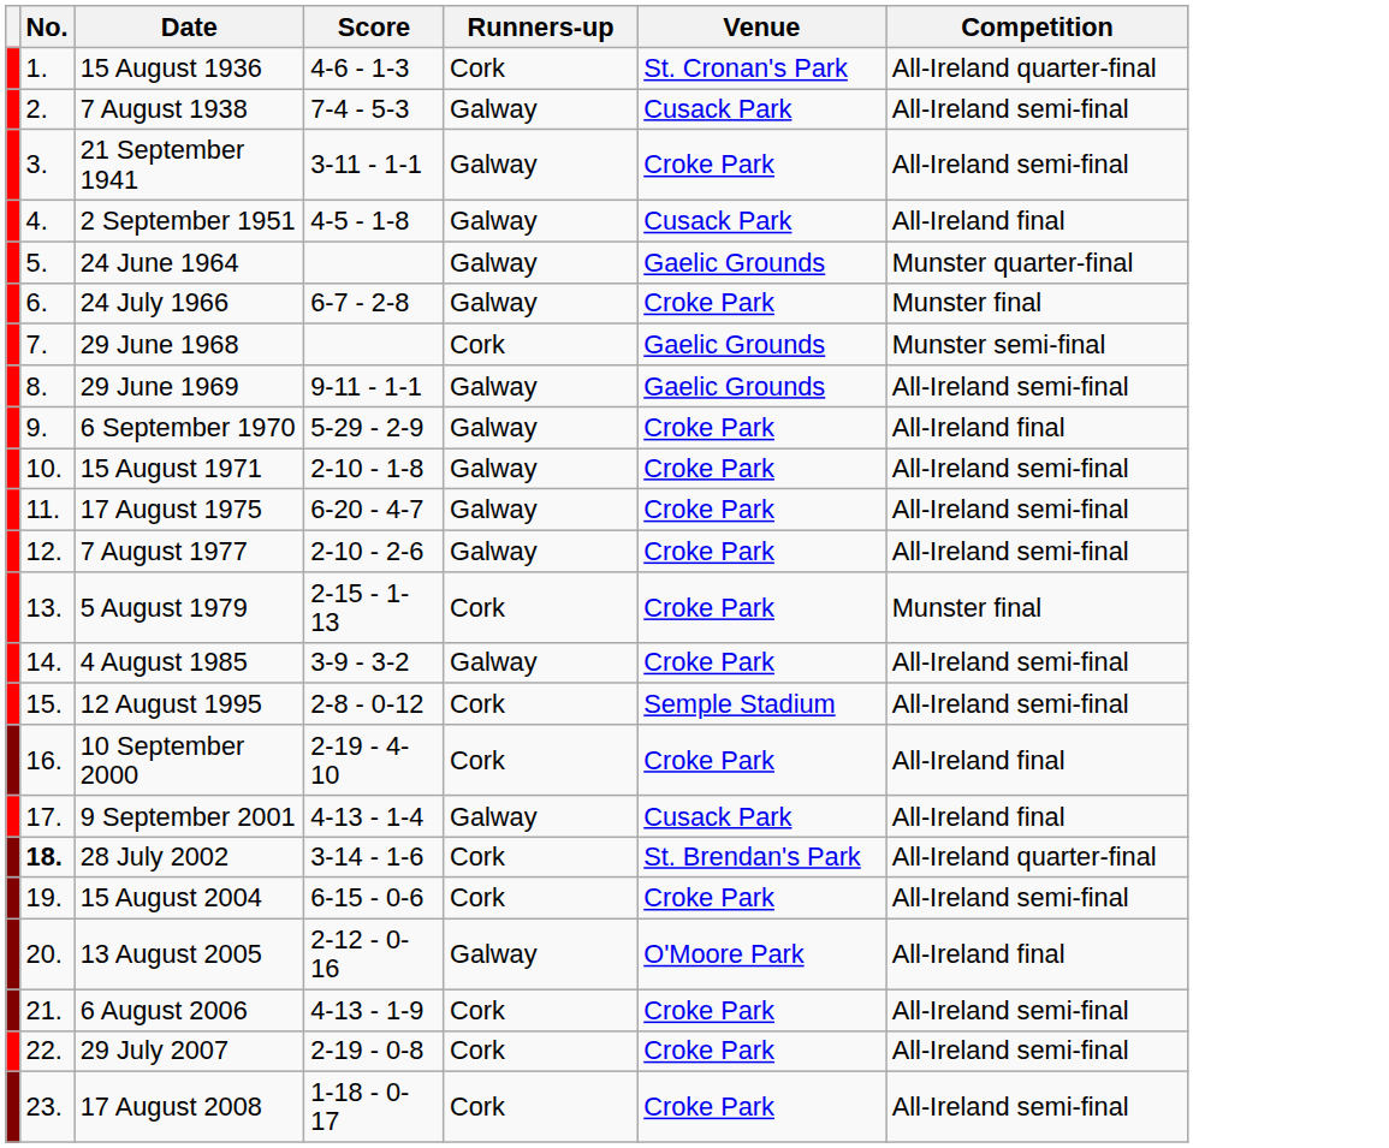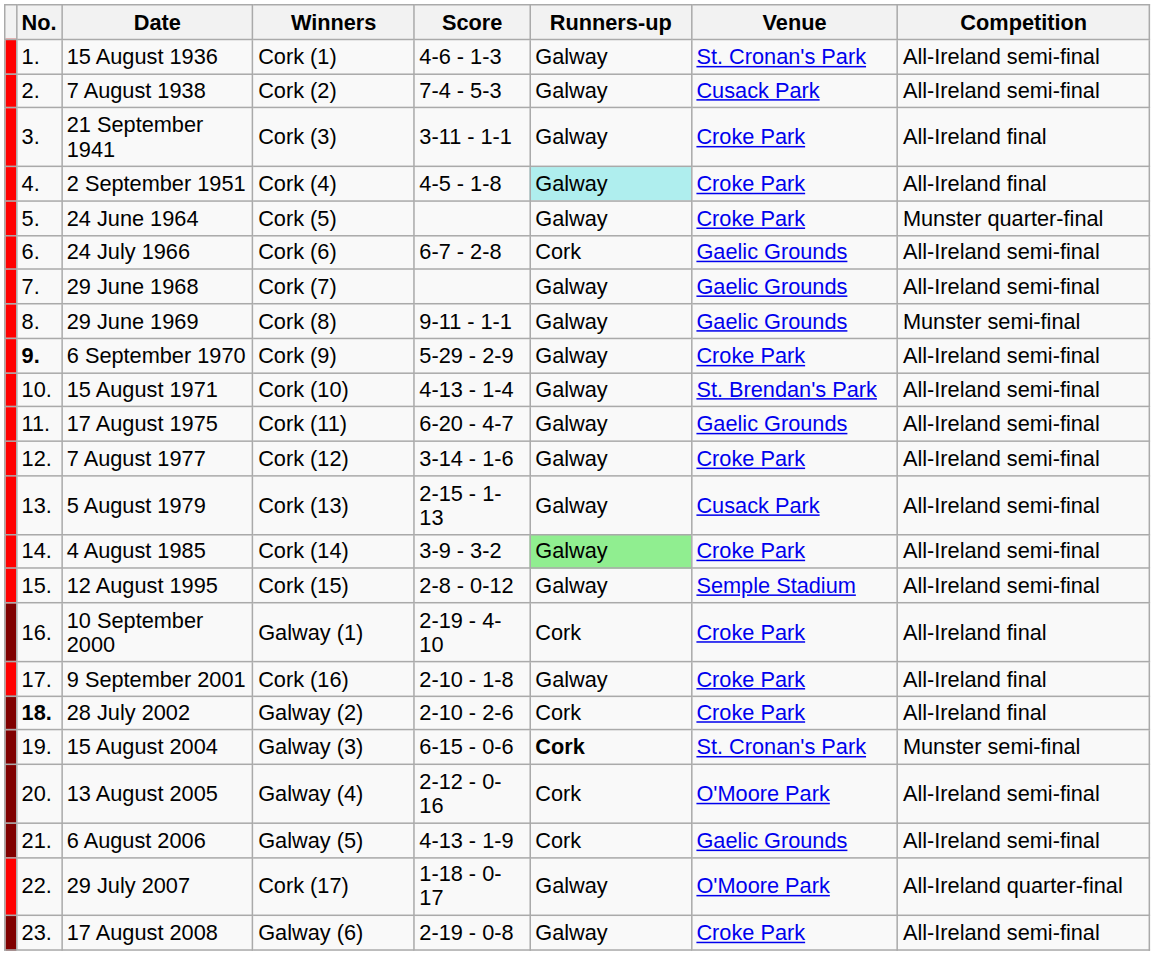+ column: Winners | Cork (1) | Cork (2) | Cork (3) | Cork (4) | Cork (5) | Cork (6) | Cork (7) | Cork (8) | Cork (9) | Cork (10) | Cork (11) | Cork (12) | Cork (13) | Cork (14) | Cork (15) | Galway (1) | Cork (16) | Galway (2) | Galway (3) | Galway (4) | Galway (5) | Cork (17) | Galway (6)
15 August 1936 | Runners-up: Cork -> Galway
15 August 1936 | Competition: All-Ireland quarter-final -> All-Ireland semi-final
21 September 1941 | Competition: All-Ireland semi-final -> All-Ireland final
2 September 1951 | Runners-up: no background -> paleturquoise background
2 September 1951 | Venue: Cusack Park -> Croke Park
24 June 1964 | Venue: Gaelic Grounds -> Croke Park
24 July 1966 | Runners-up: Galway -> Cork
24 July 1966 | Venue: Croke Park -> Gaelic Grounds
24 July 1966 | Competition: Munster final -> All-Ireland semi-final
29 June 1968 | Runners-up: Cork -> Galway
29 June 1968 | Competition: Munster semi-final -> All-Ireland semi-final
29 June 1969 | Competition: All-Ireland semi-final -> Munster semi-final
6 September 1970 | No.: normal -> bold
6 September 1970 | Competition: All-Ireland final -> All-Ireland semi-final
15 August 1971 | Score: 2-10 - 1-8 -> 4-13 - 1-4
15 August 1971 | Venue: Croke Park -> St. Brendan's Park
17 August 1975 | Venue: Croke Park -> Gaelic Grounds
7 August 1977 | Score: 2-10 - 2-6 -> 3-14 - 1-6
5 August 1979 | Runners-up: Cork -> Galway
5 August 1979 | Venue: Croke Park -> Cusack Park
5 August 1979 | Competition: Munster final -> All-Ireland semi-final
4 August 1985 | Runners-up: no background -> lightgreen background
12 August 1995 | Runners-up: Cork -> Galway
9 September 2001 | Score: 4-13 - 1-4 -> 2-10 - 1-8
9 September 2001 | Venue: Cusack Park -> Croke Park
28 July 2002 | Score: 3-14 - 1-6 -> 2-10 - 2-6
28 July 2002 | Venue: St. Brendan's Park -> Croke Park
28 July 2002 | Competition: All-Ireland quarter-final -> All-Ireland final
15 August 2004 | Runners-up: normal -> bold
15 August 2004 | Venue: Croke Park -> St. Cronan's Park
15 August 2004 | Competition: All-Ireland semi-final -> Munster semi-final
13 August 2005 | Runners-up: Galway -> Cork
13 August 2005 | Competition: All-Ireland final -> All-Ireland semi-final
6 August 2006 | Venue: Croke Park -> Gaelic Grounds
29 July 2007 | Score: 2-19 - 0-8 -> 1-18 - 0-17
29 July 2007 | Runners-up: Cork -> Galway
29 July 2007 | Venue: Croke Park -> O'Moore Park
29 July 2007 | Competition: All-Ireland semi-final -> All-Ireland quarter-final
17 August 2008 | Score: 1-18 - 0-17 -> 2-19 - 0-8
17 August 2008 | Runners-up: Cork -> Galway
